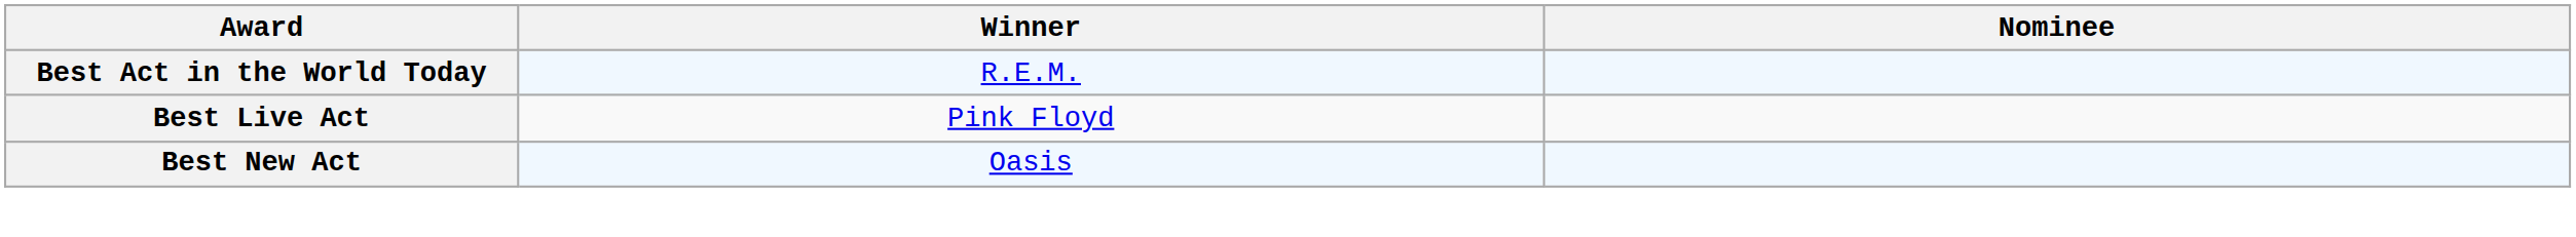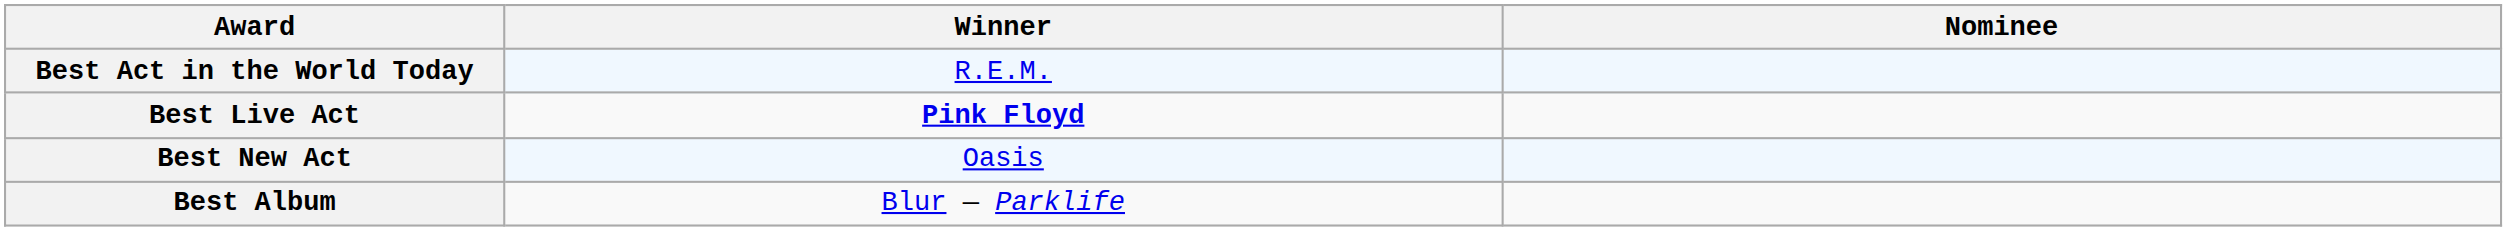Best Live Act | Winner: normal -> bold
+ row: Best Album | Blur — Parklife
